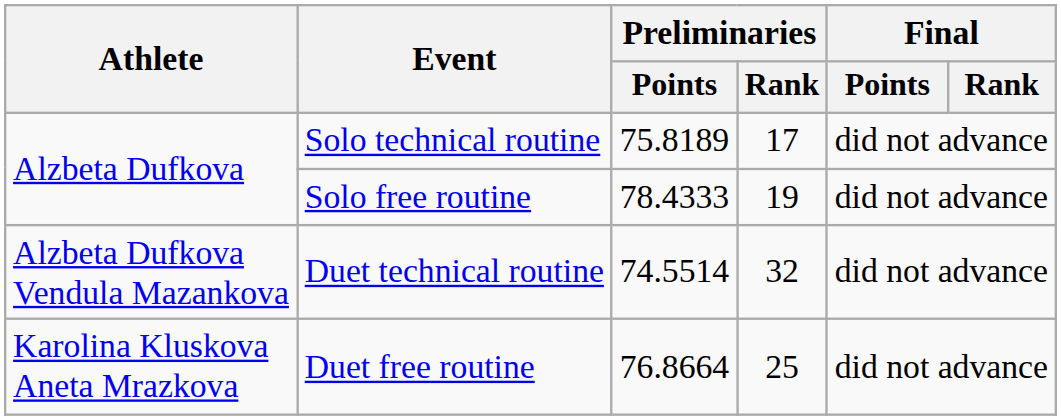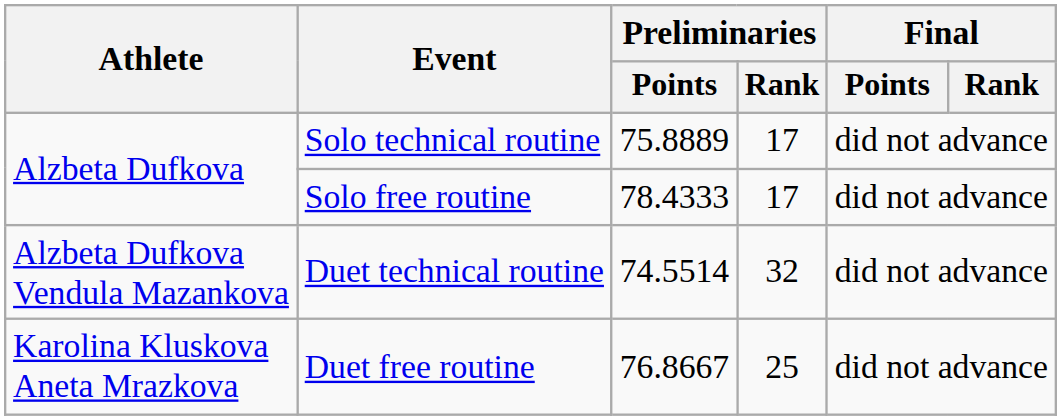Solo technical routine | Preliminaries / Points: 75.8189 -> 75.8889
Solo free routine | Preliminaries / Rank: 19 -> 17
Duet free routine | Preliminaries / Points: 76.8664 -> 76.8667
